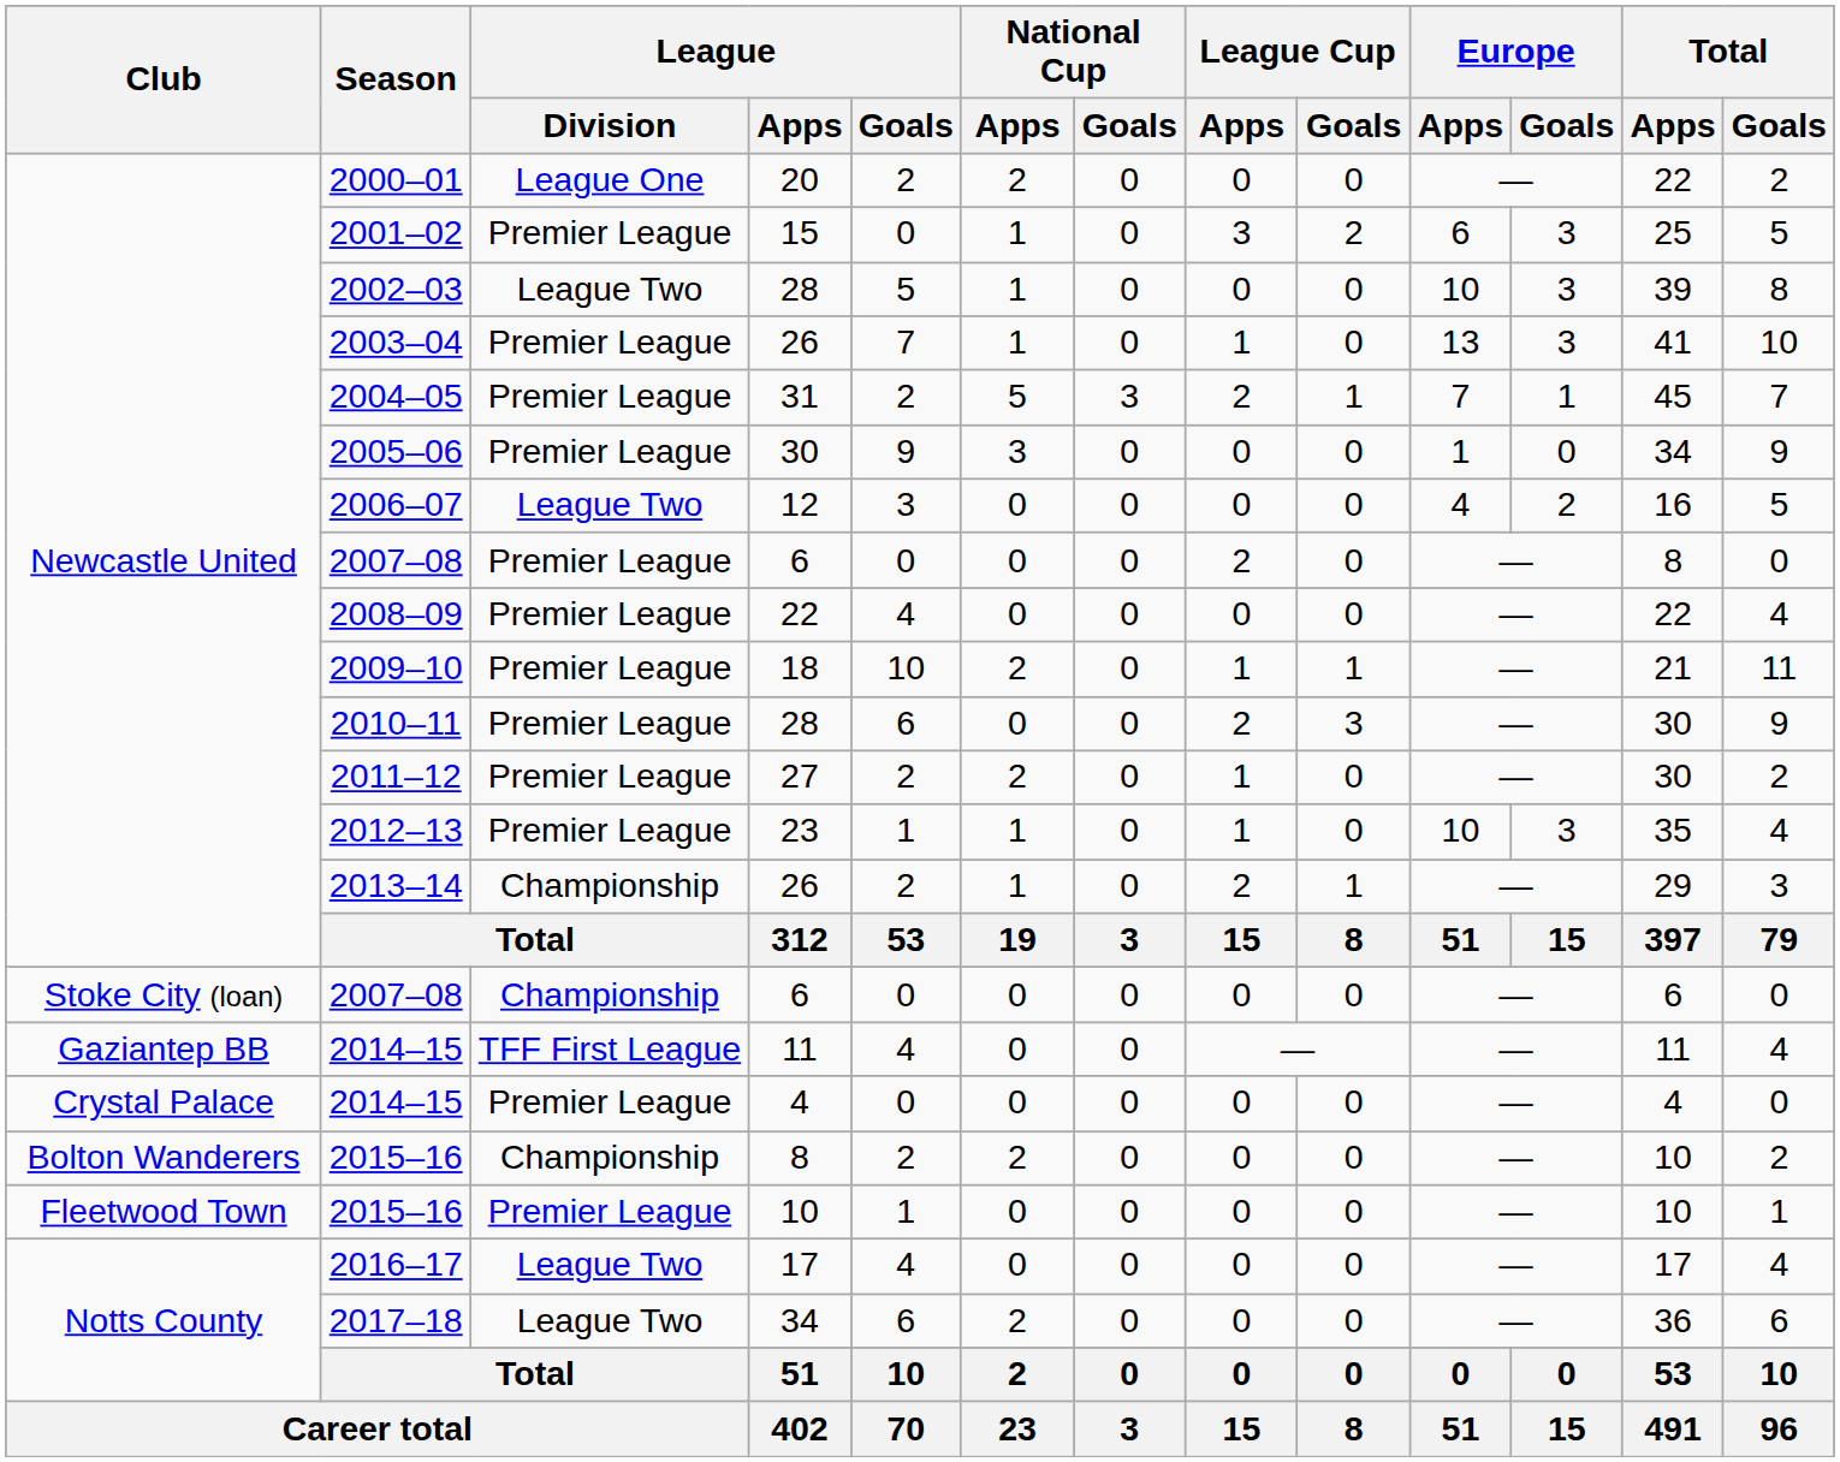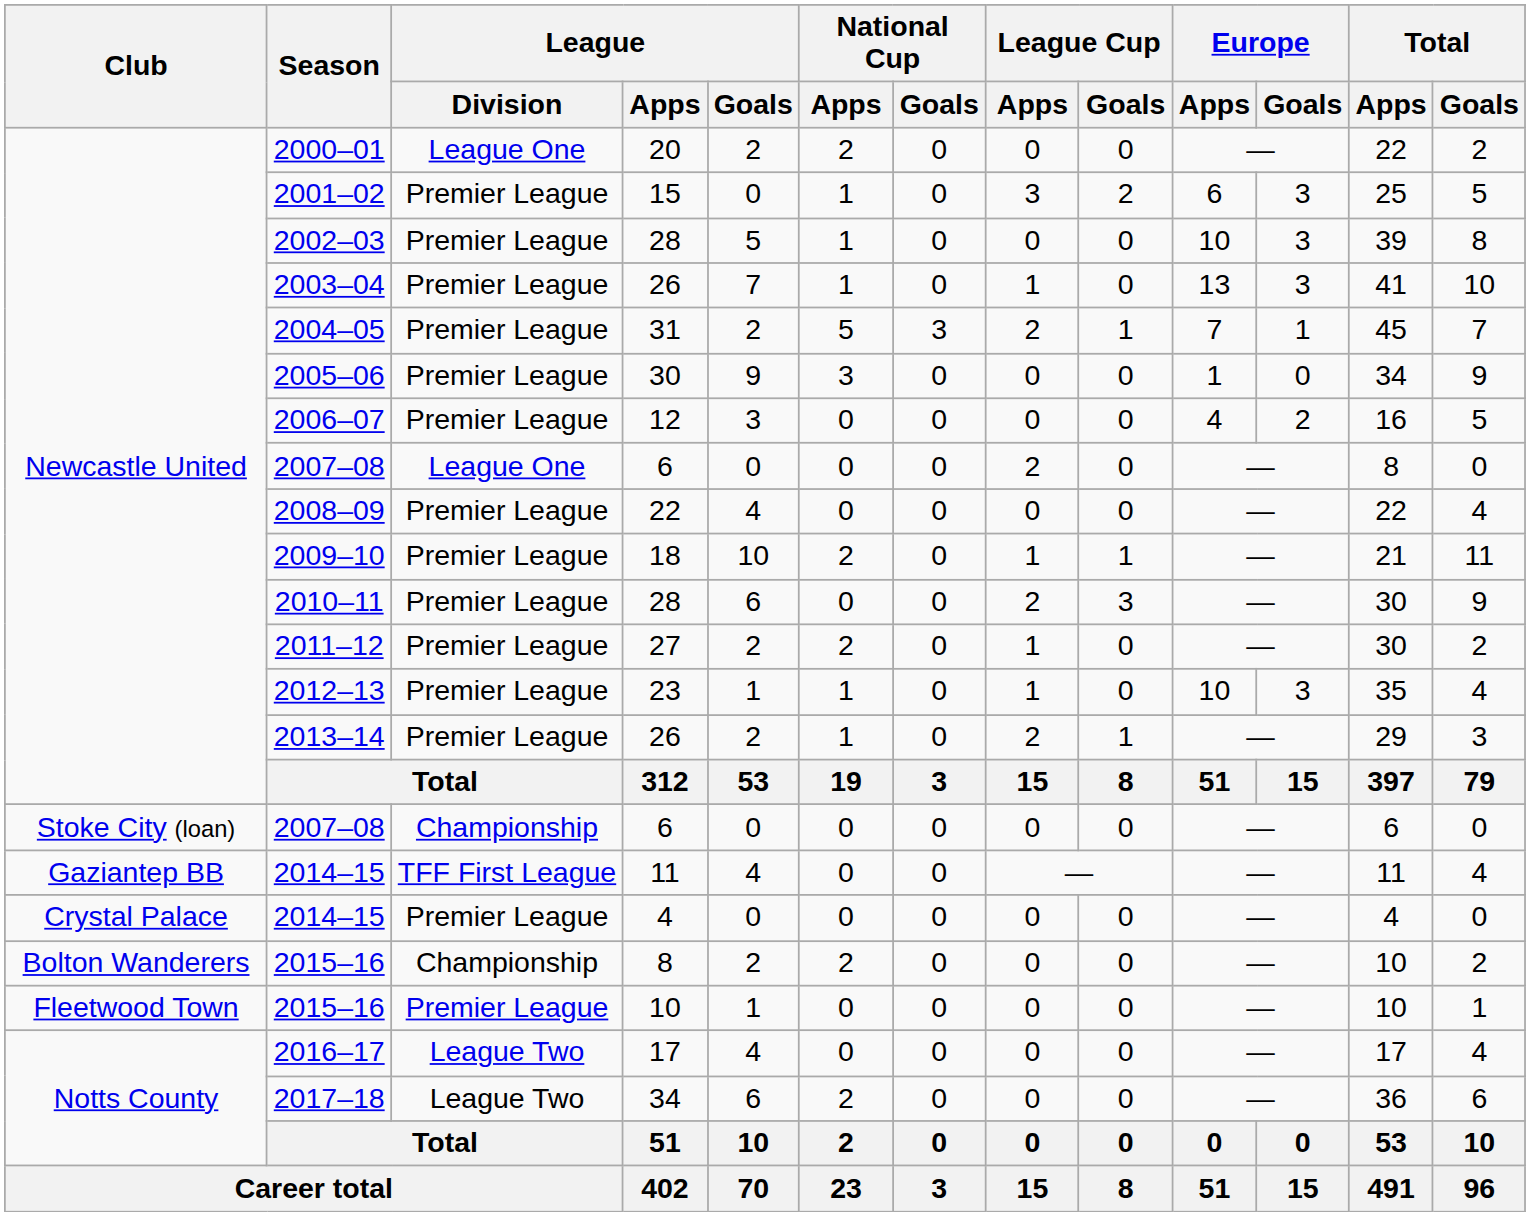2002–03 | League / Division: League Two -> Premier League
2006–07 | League / Division: League Two -> Premier League
Newcastle United / 2007–08 | League / Division: Premier League -> League One
2013–14 | League / Division: Championship -> Premier League
